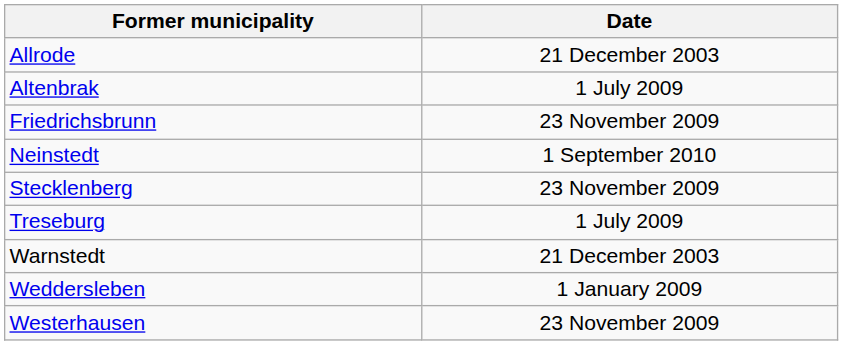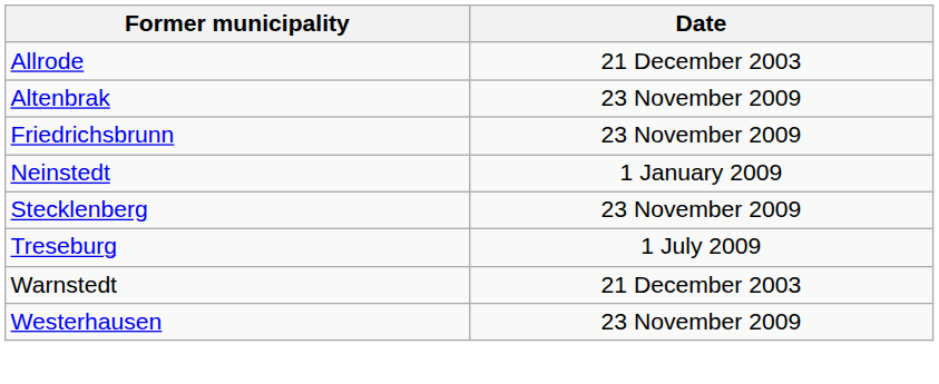Altenbrak | Date: 1 July 2009 -> 23 November 2009
Neinstedt | Date: 1 September 2010 -> 1 January 2009
- row: Weddersleben | 1 January 2009
